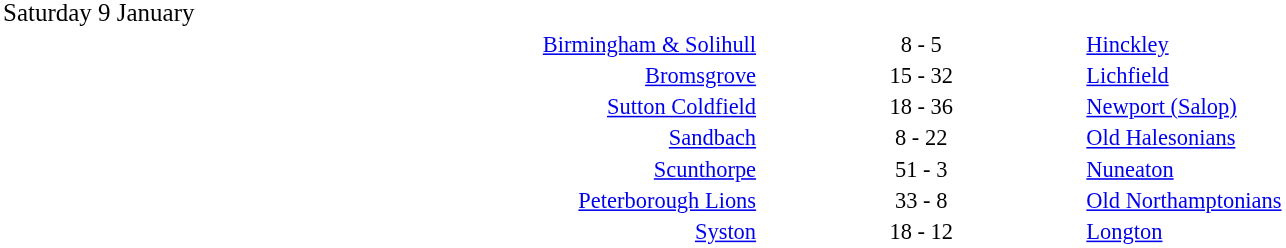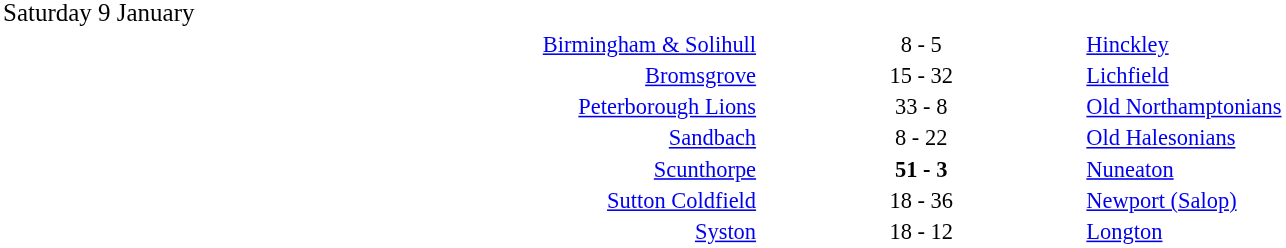rows swapped: Peterborough Lions <-> Sutton Coldfield
Scunthorpe | column 2: normal -> bold
